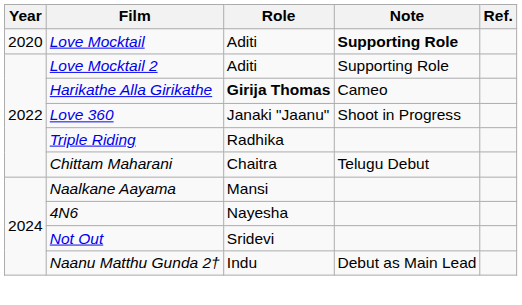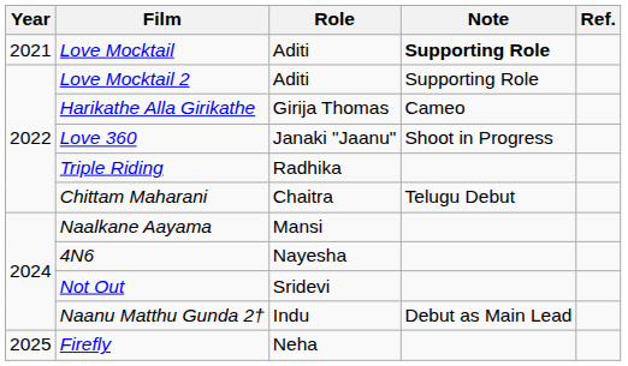Love Mocktail | Year: 2020 -> 2021
Harikathe Alla Girikathe | Role: bold -> normal
+ row: 2025 | Firefly | Neha
